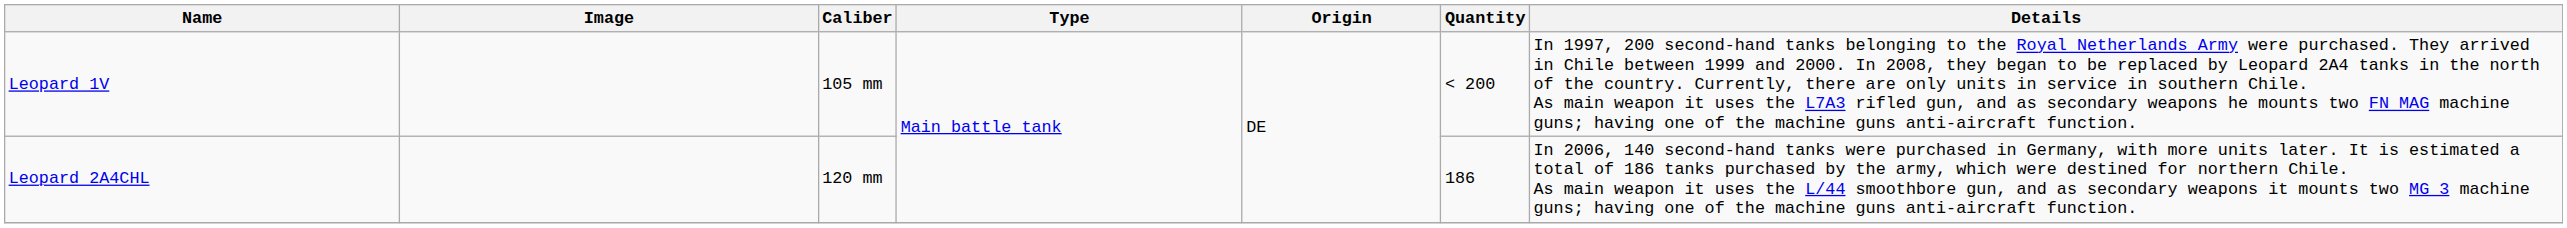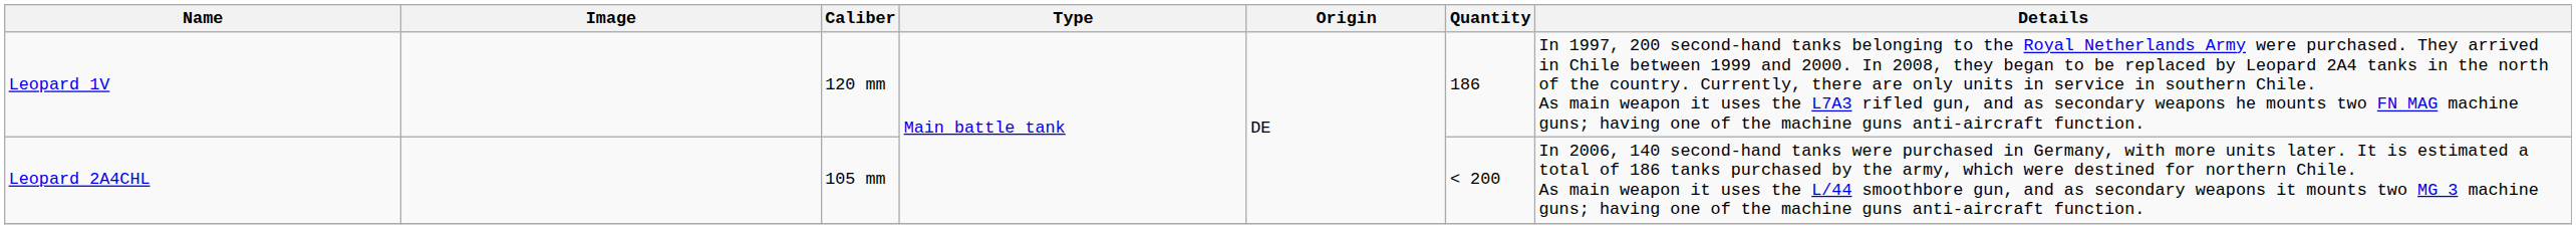Leopard 1V | Caliber: 105 mm -> 120 mm
Leopard 1V | Quantity: < 200 -> 186
Leopard 2A4CHL | Caliber: 120 mm -> 105 mm
Leopard 2A4CHL | Quantity: 186 -> < 200
